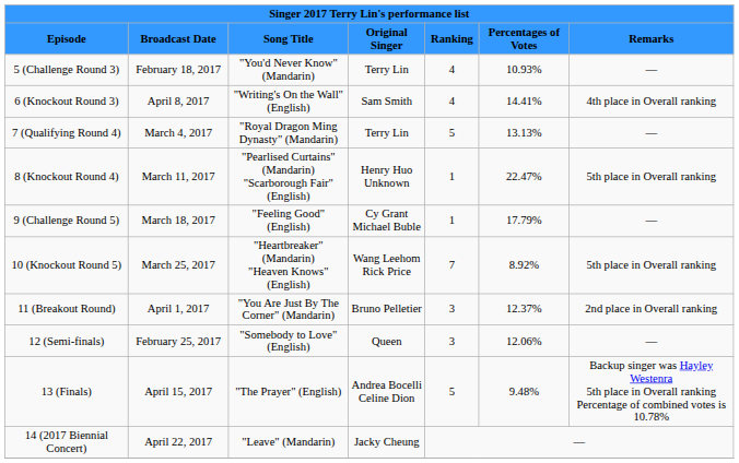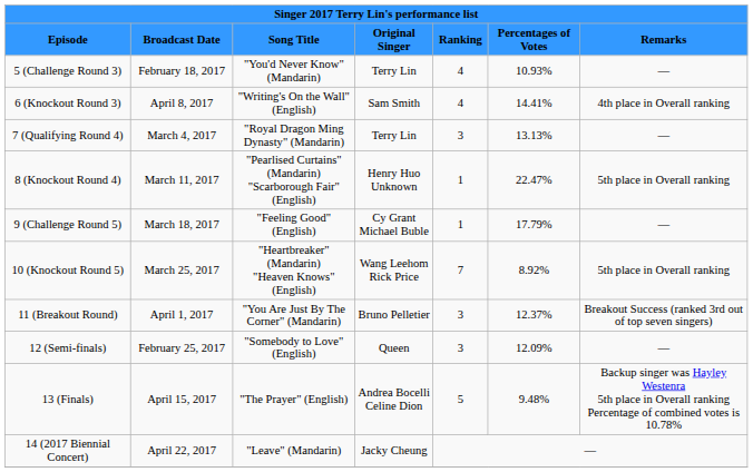7 (Qualifying Round 4) | column 5: 5 -> 3
11 (Breakout Round) | column 7: 2nd place in Overall ranking -> Breakout Success (ranked 3rd out of top seven singers)
12 (Semi-finals) | column 6: 12.06% -> 12.09%
